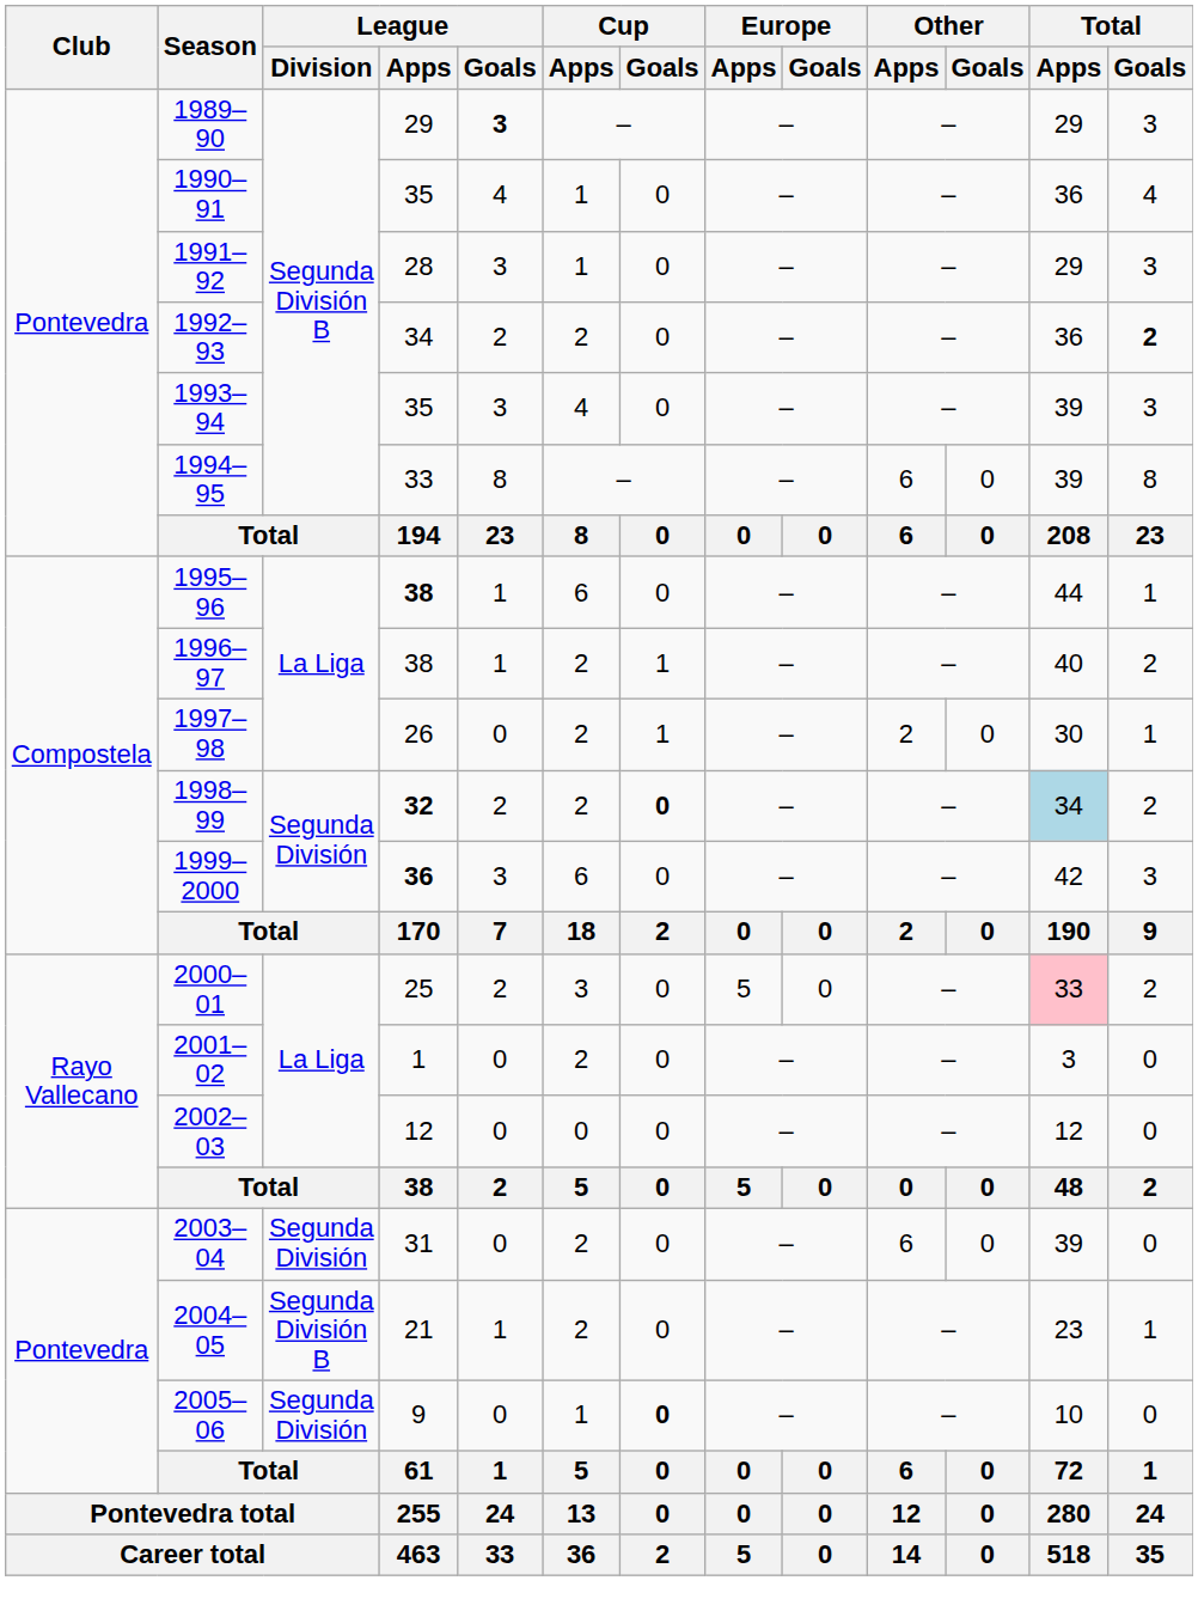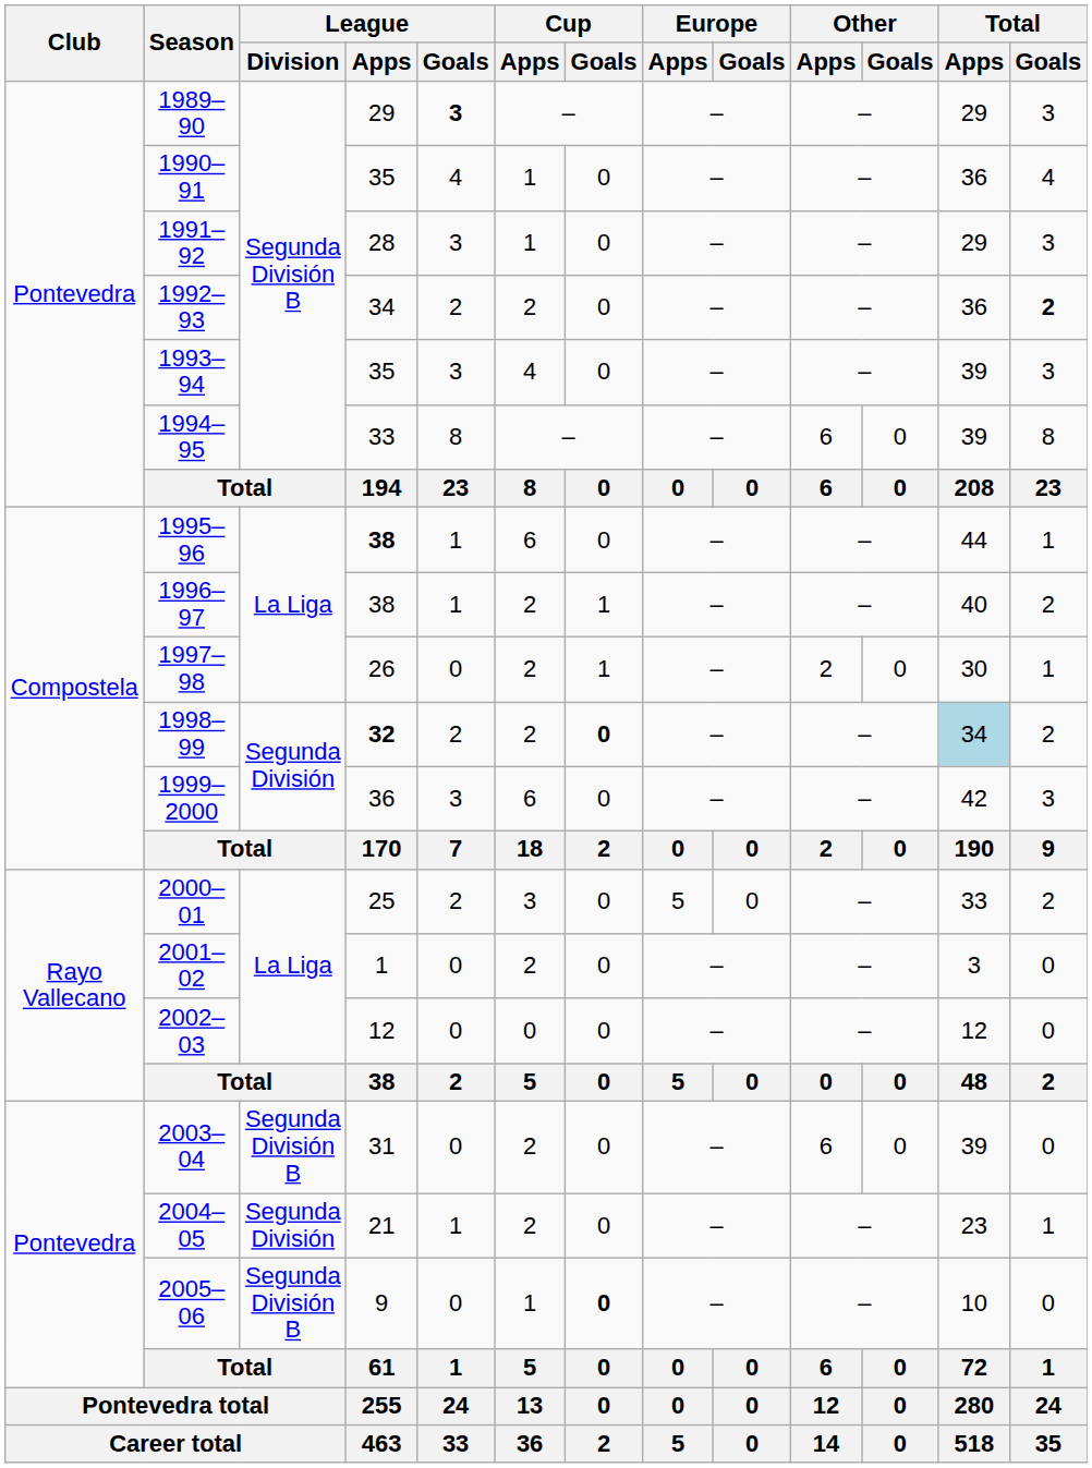1999–2000 | League / Apps: bold -> normal
2000–01 | Total / Apps: pink background -> no background
2003–04 | League / Division: Segunda División -> Segunda División B
2004–05 | League / Division: Segunda División B -> Segunda División
2005–06 | League / Division: Segunda División -> Segunda División B
